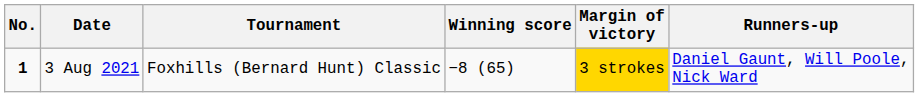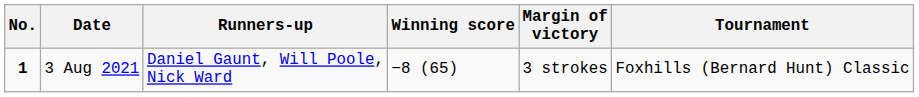columns swapped: Tournament <-> Runners-up
3 Aug 2021 | Margin of victory: gold background -> no background
